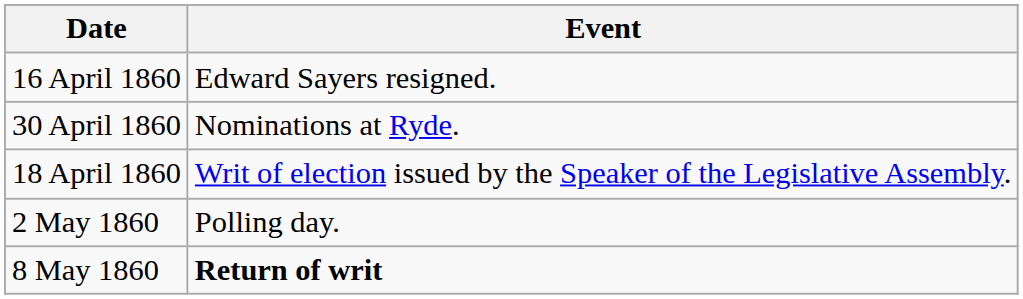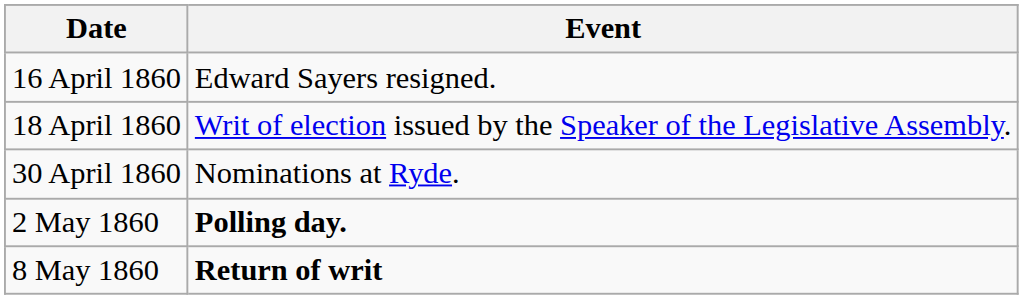rows swapped: 18 April 1860 <-> 30 April 1860
2 May 1860 | Event: normal -> bold
